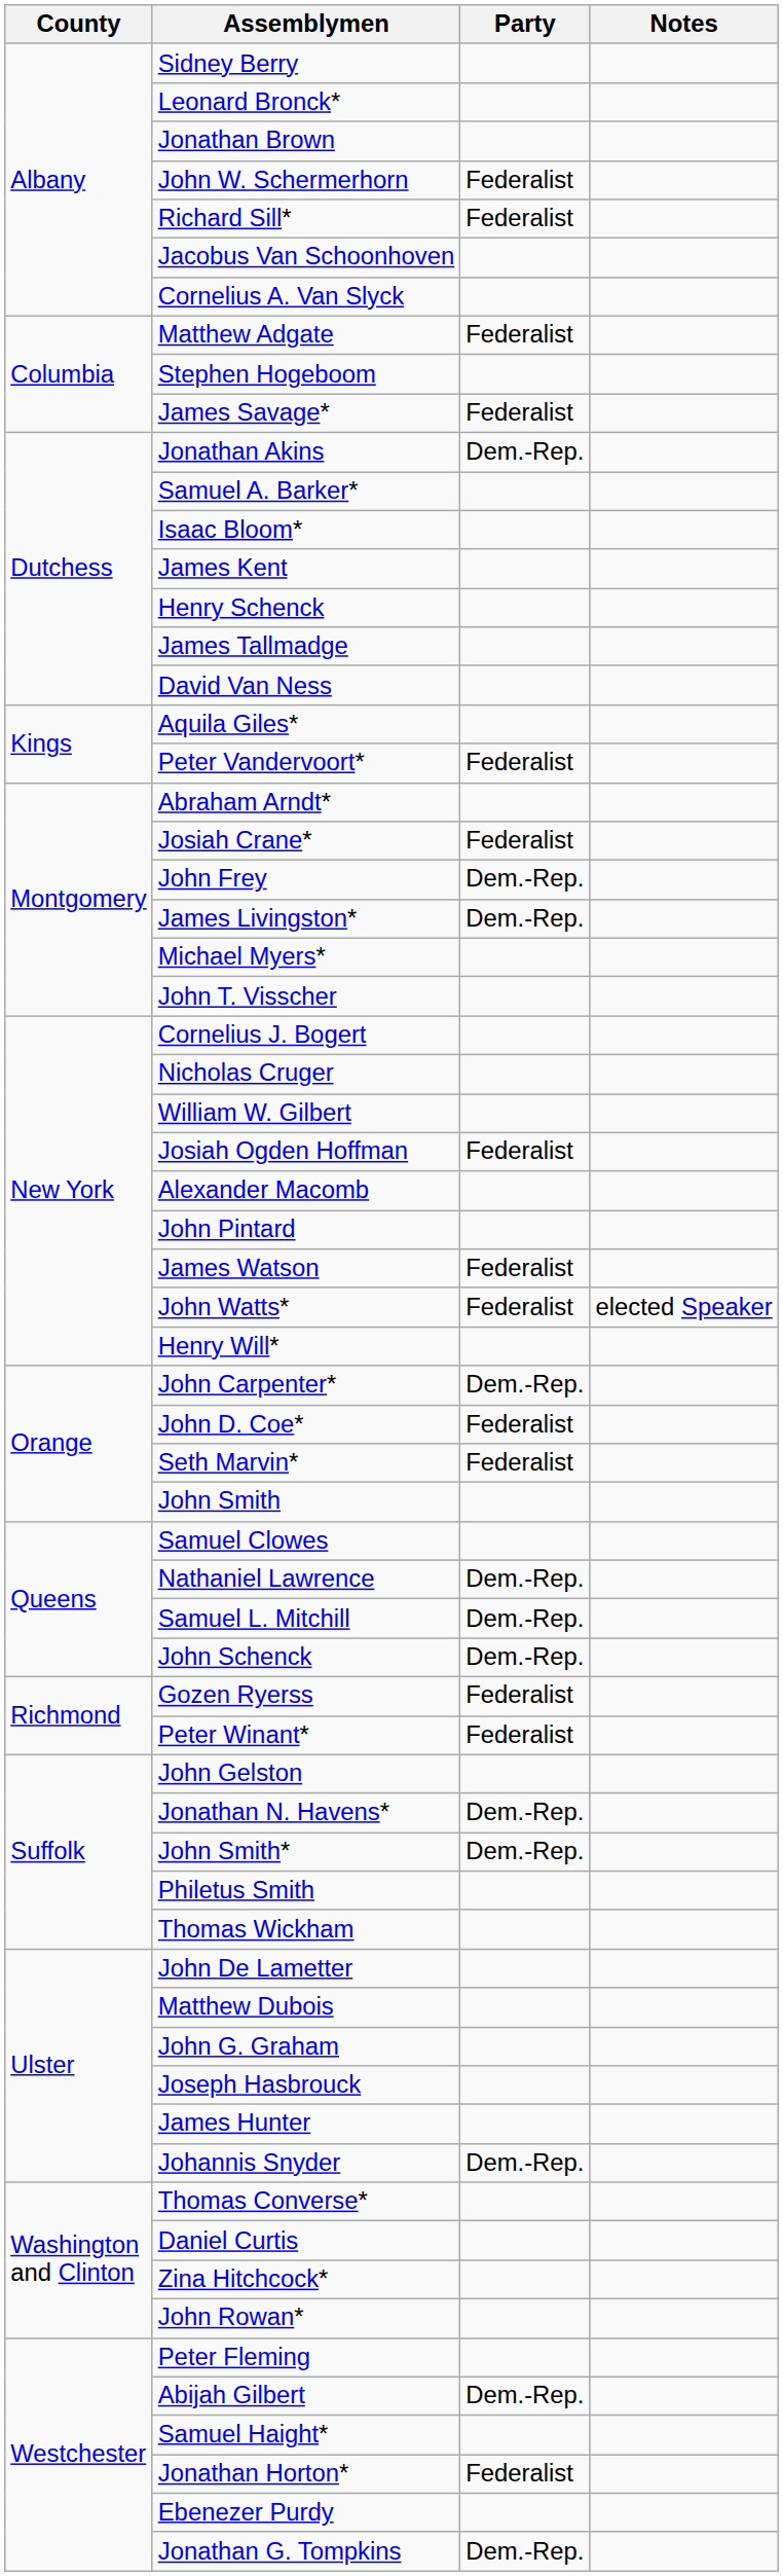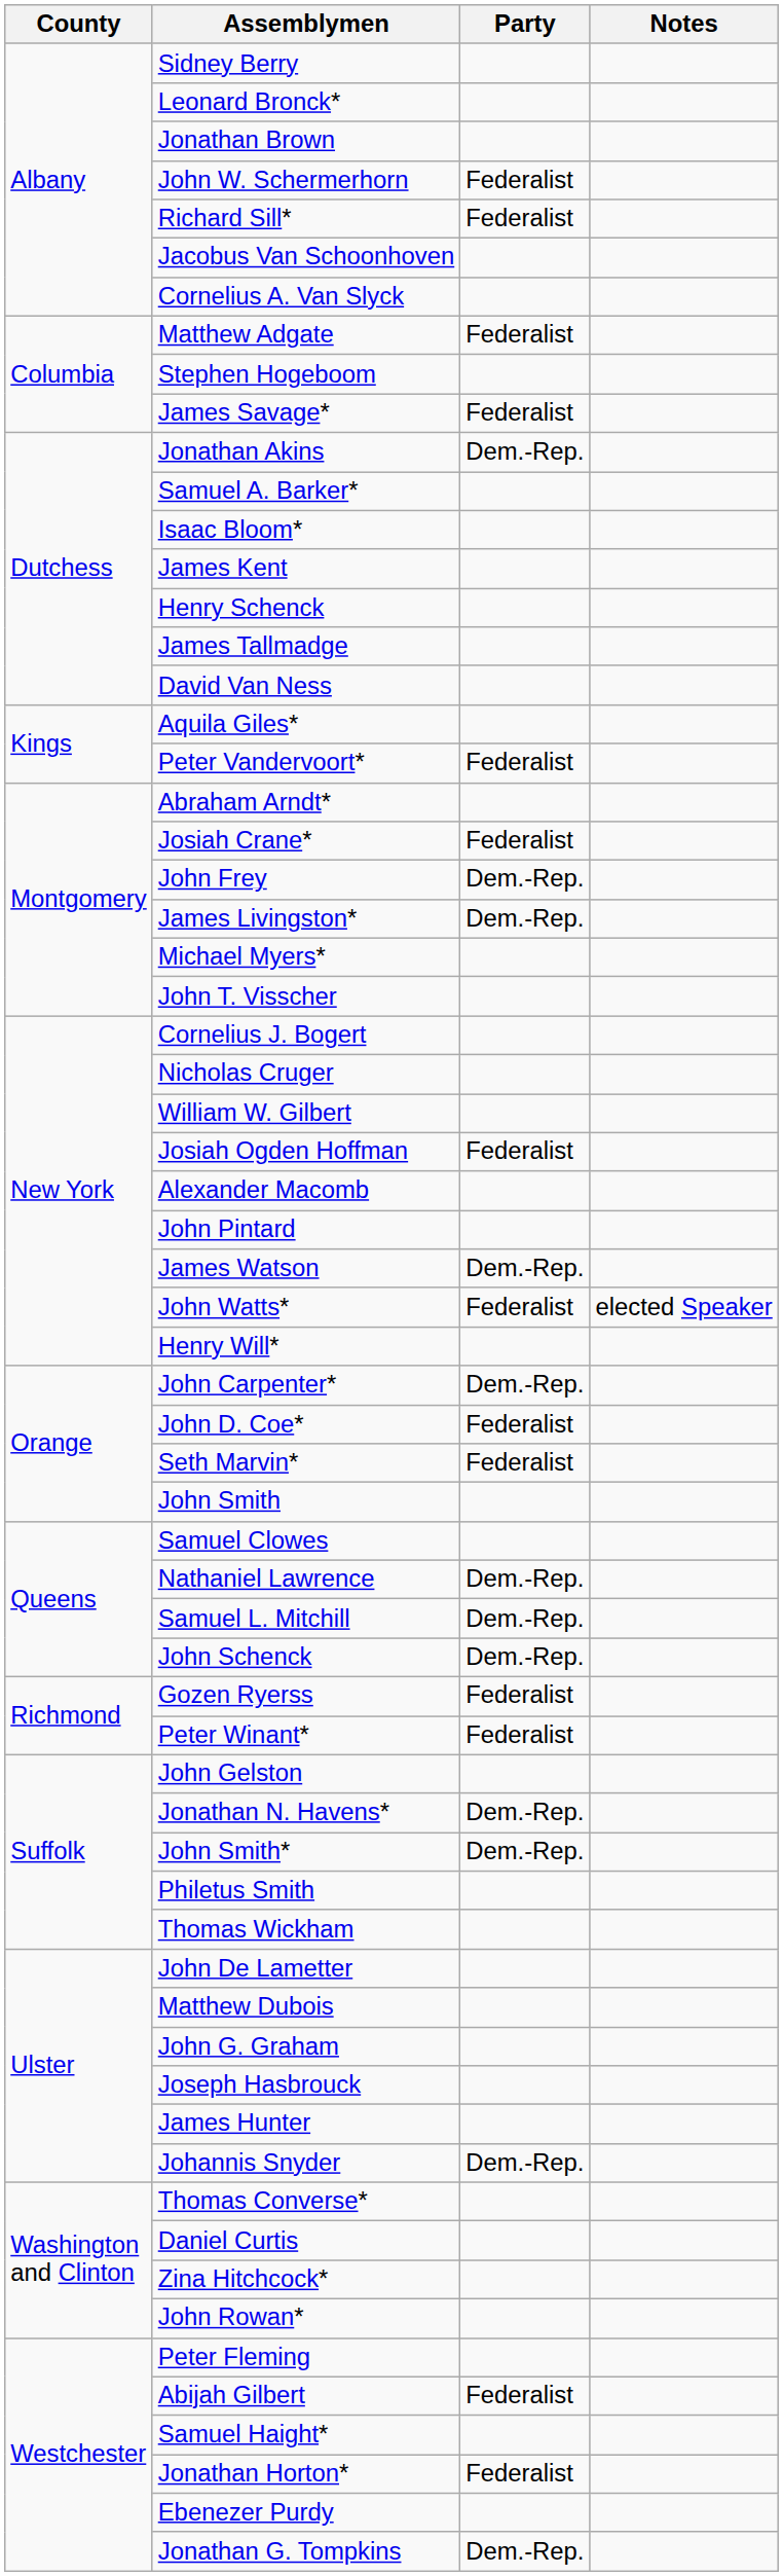James Watson | Party: Federalist -> Dem.-Rep.
Abijah Gilbert | Party: Dem.-Rep. -> Federalist
